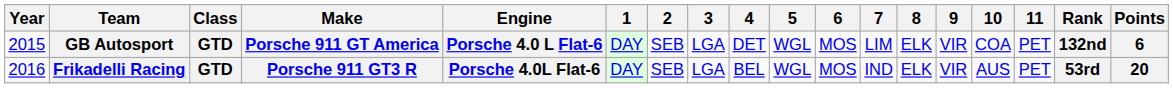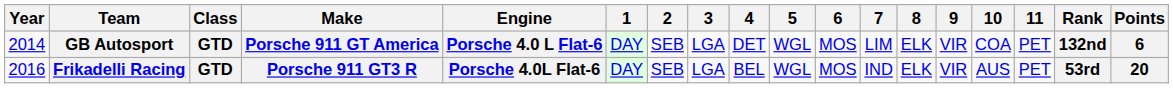GB Autosport | Year: 2015 -> 2014
